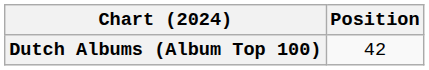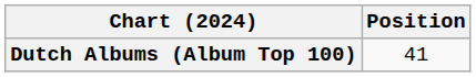Dutch Albums (Album Top 100) | Position: 42 -> 41
